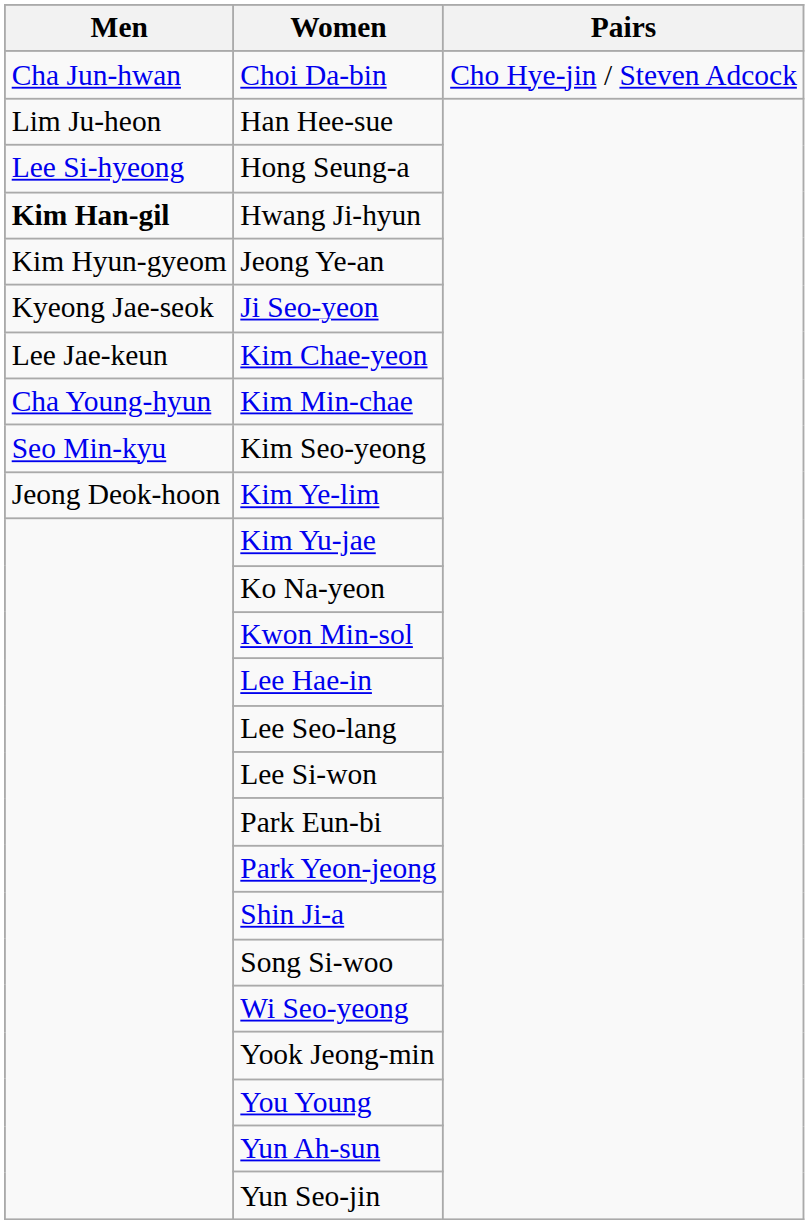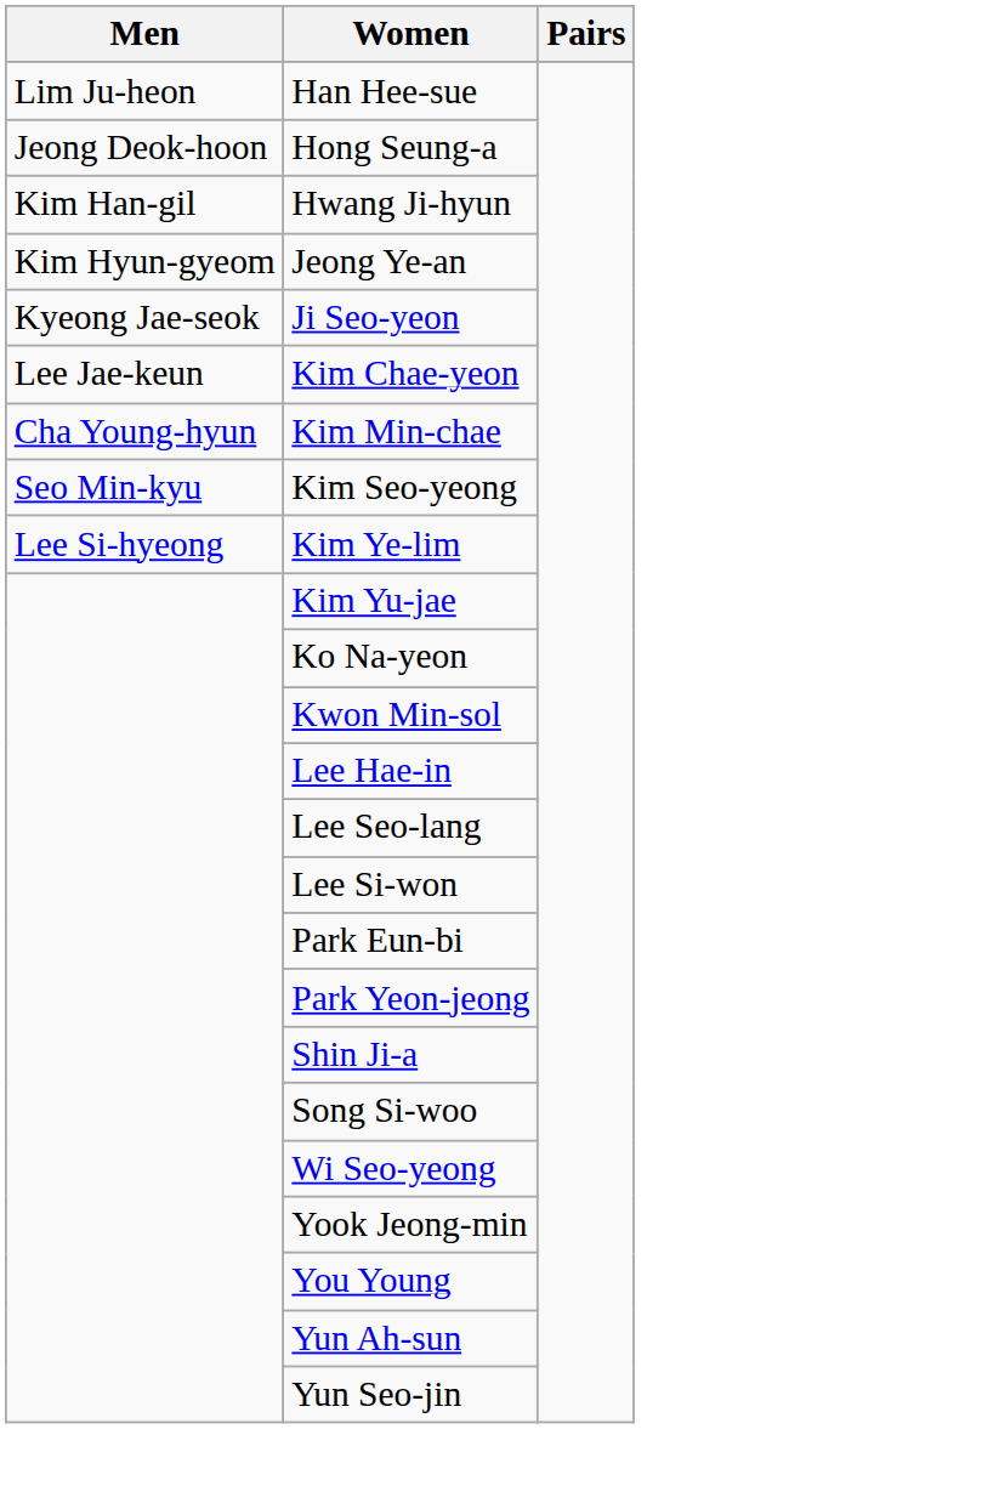- row: Cha Jun-hwan | Choi Da-bin | Cho Hye-jin / Steven Adcock
Hong Seung-a | Men: Lee Si-hyeong -> Jeong Deok-hoon
Hwang Ji-hyun | Men: bold -> normal
Kim Ye-lim | Men: Jeong Deok-hoon -> Lee Si-hyeong
